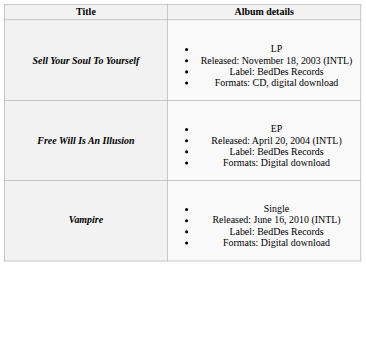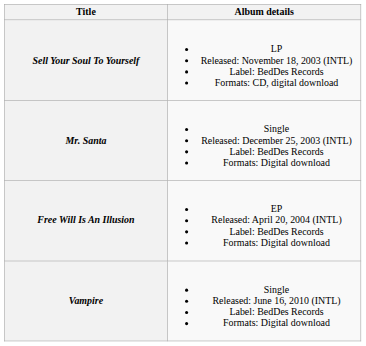+ row: Mr. Santa | Single Released: December 25, 2003 (INTL) Label: BedDes Records Formats: Digital download
